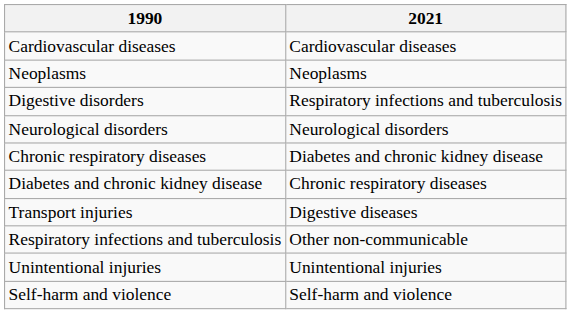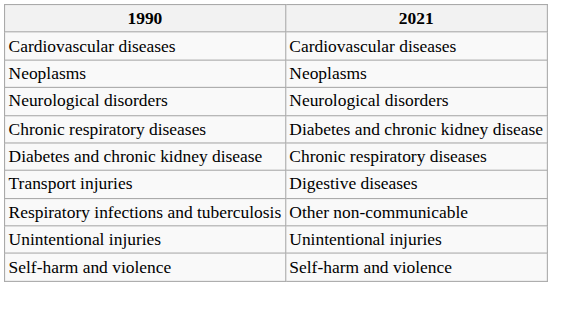- row: Digestive disorders | Respiratory infections and tuberculosis
